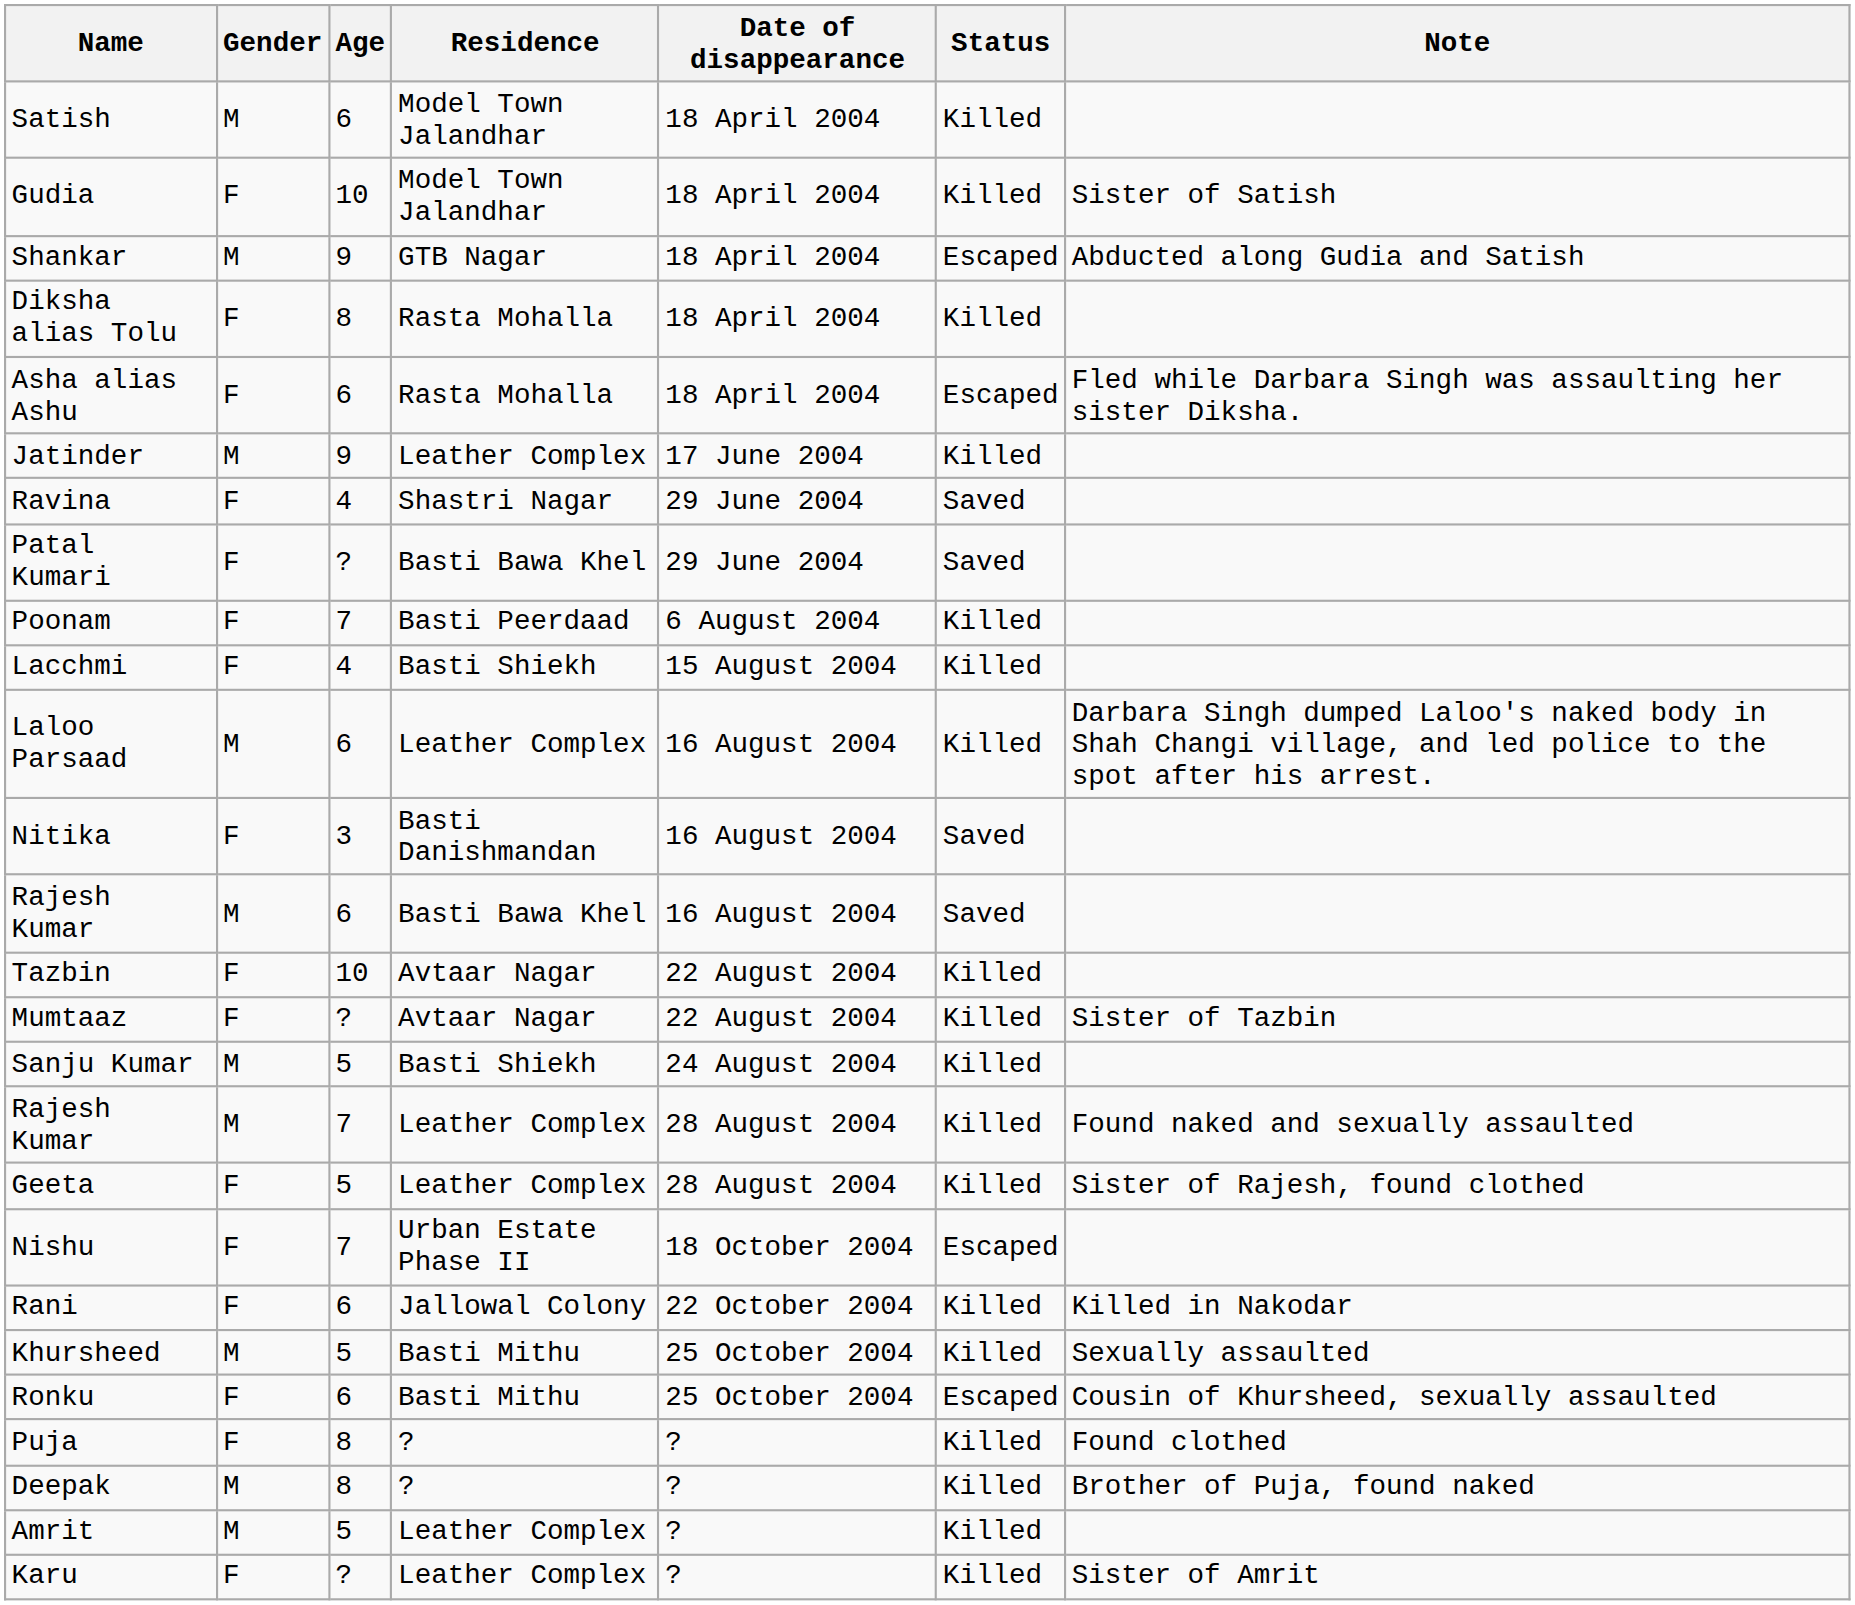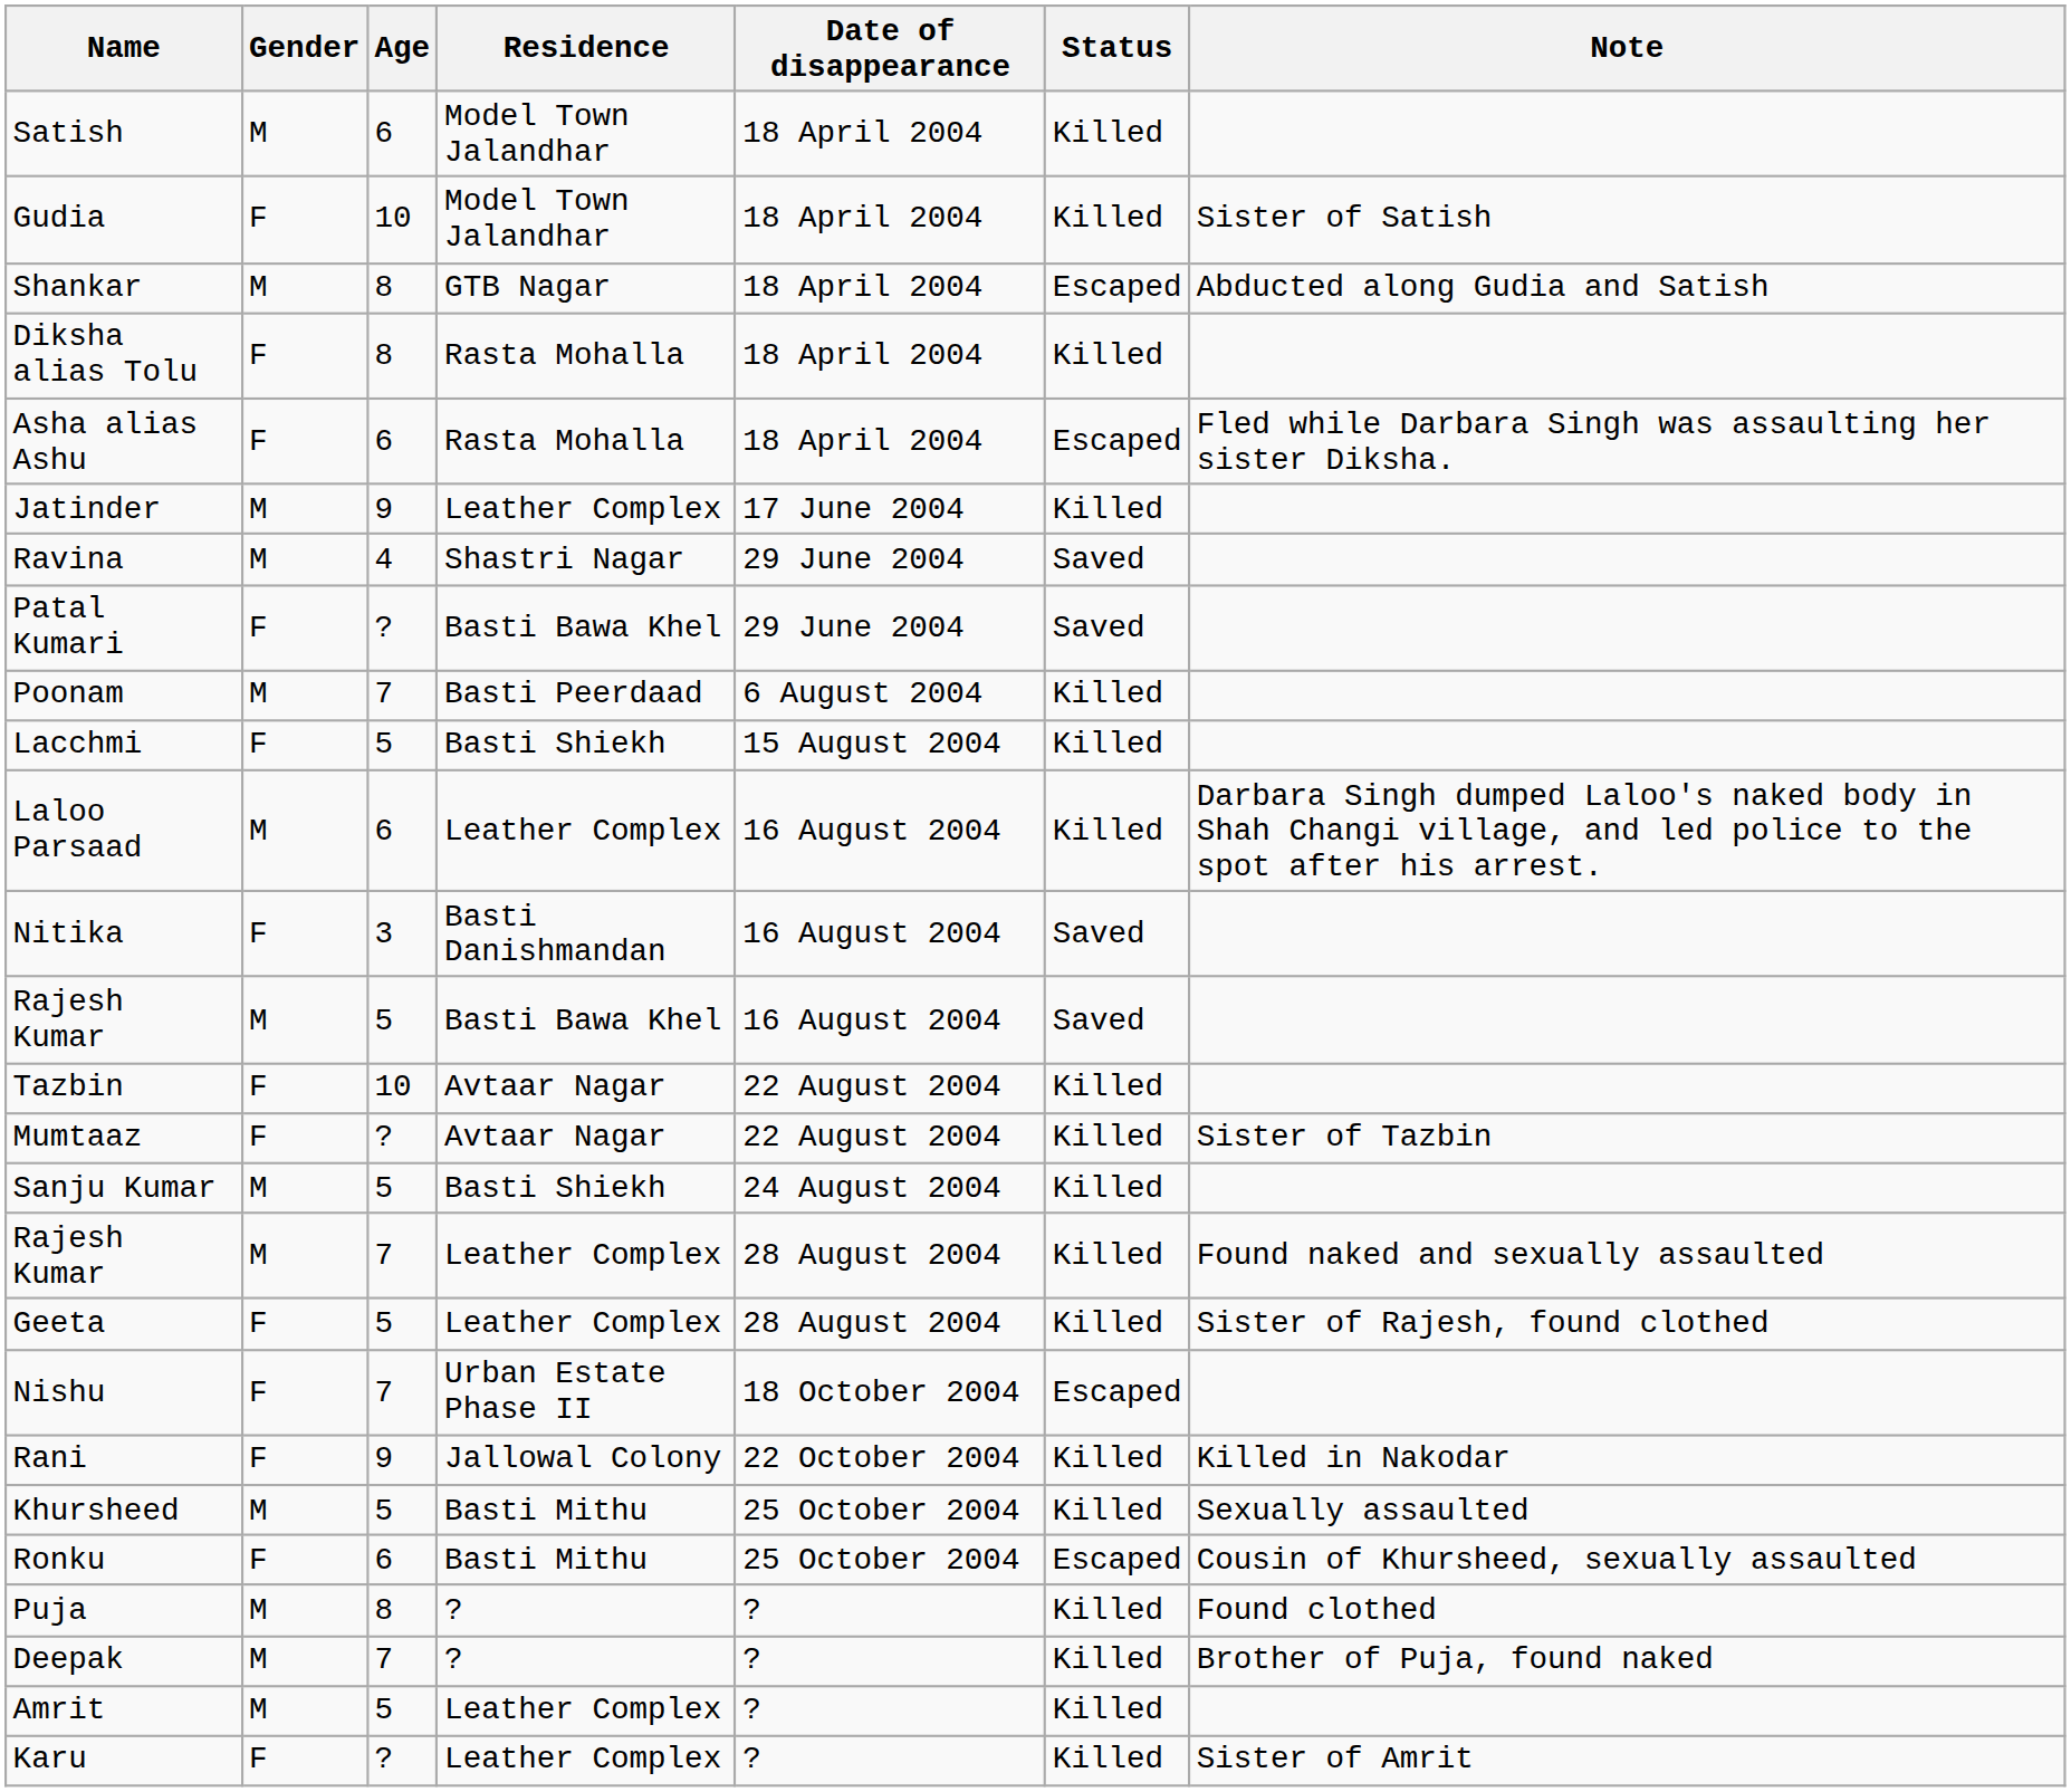Shankar | Age: 9 -> 8
Ravina | Gender: F -> M
Poonam | Gender: F -> M
Lacchmi | Age: 4 -> 5
Rajesh Kumar / Basti Bawa Khel | Age: 6 -> 5
Rani | Age: 6 -> 9
Puja | Gender: F -> M
Deepak | Age: 8 -> 7
